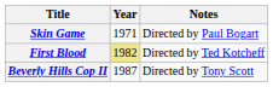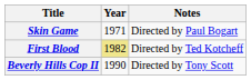Beverly Hills Cop II | Year: 1987 -> 1990
